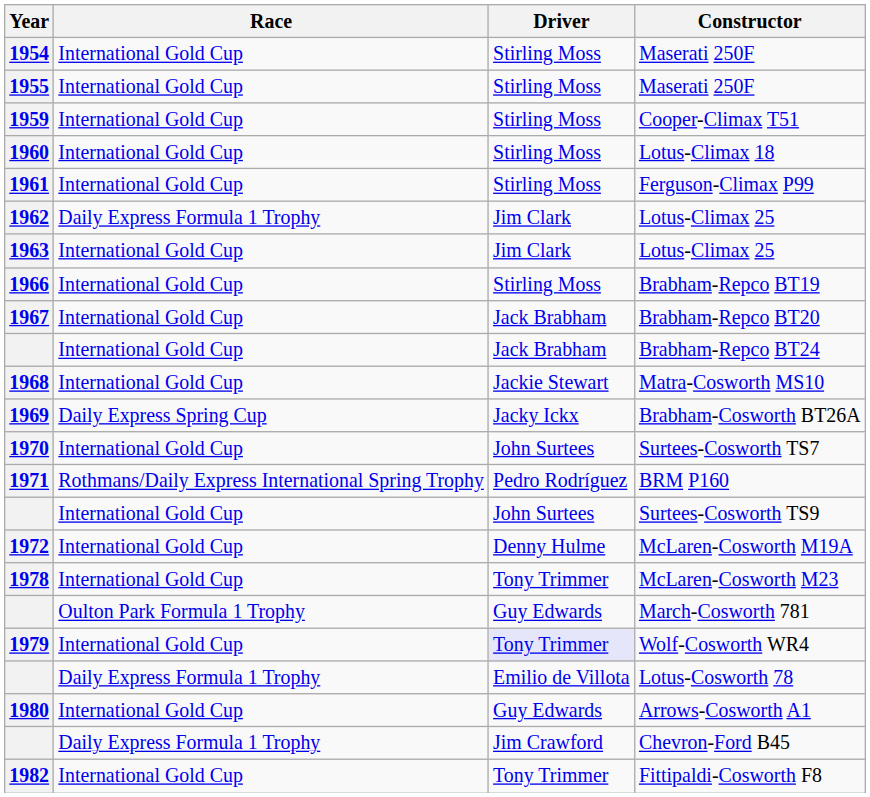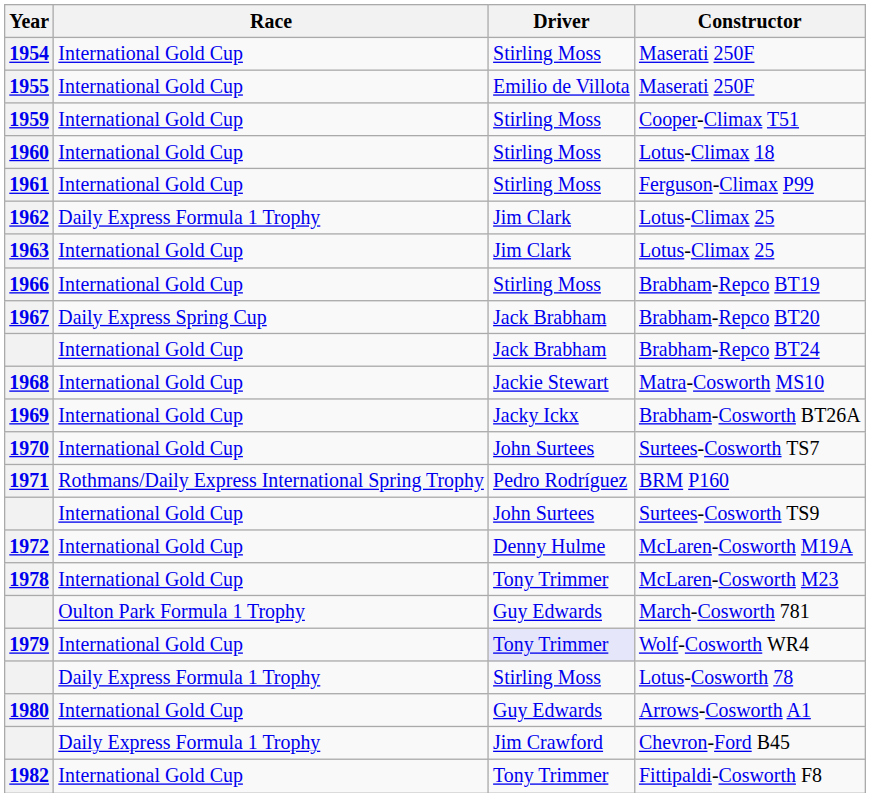1955 / Maserati 250F | Driver: Stirling Moss -> Emilio de Villota
Brabham-Repco BT20 | Race: International Gold Cup -> Daily Express Spring Cup
Brabham-Cosworth BT26A | Race: Daily Express Spring Cup -> International Gold Cup
Lotus-Cosworth 78 | Driver: Emilio de Villota -> Stirling Moss
